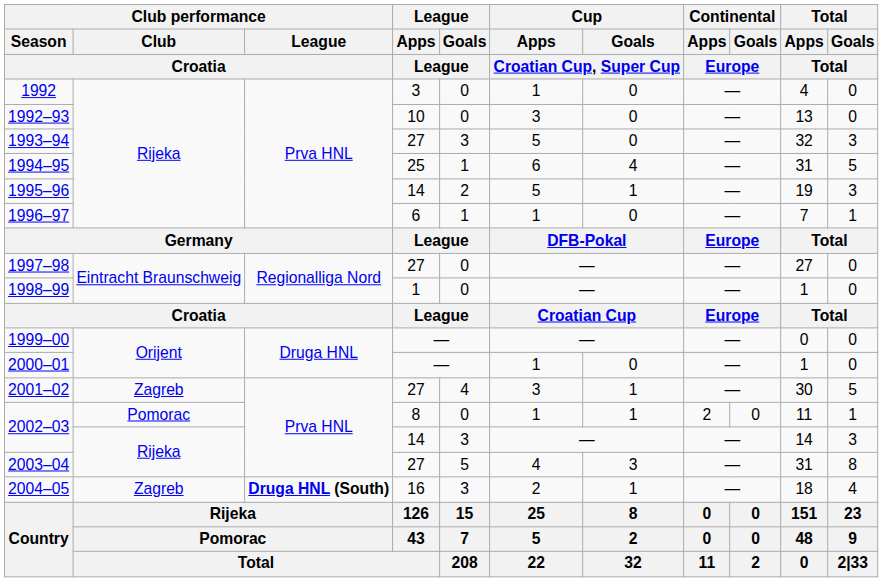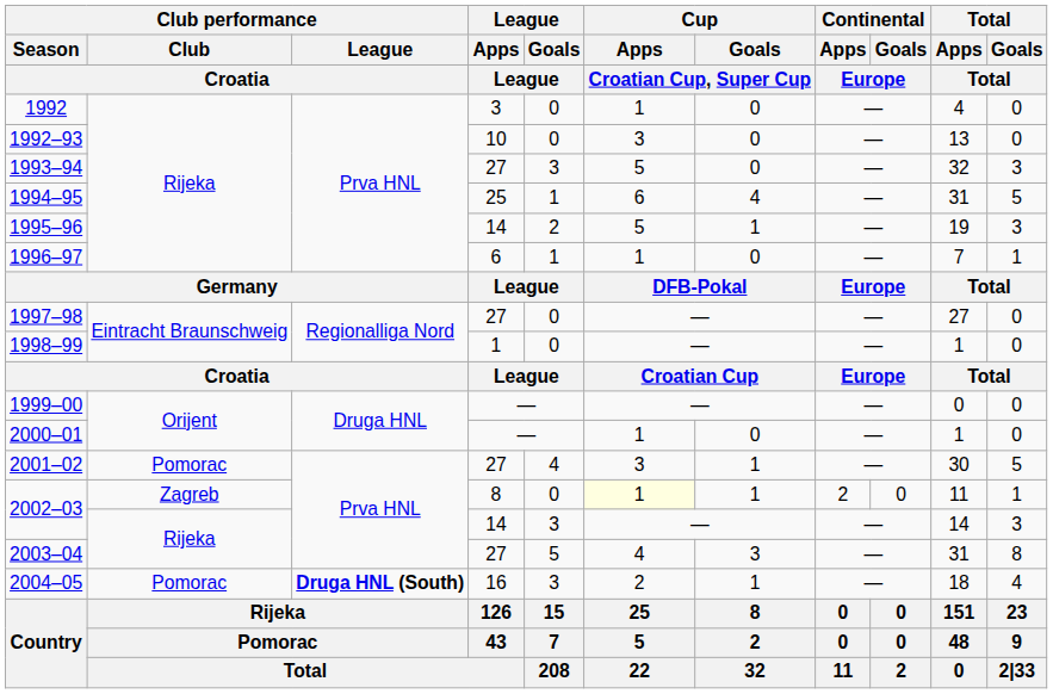2001–02 | Club performance / Club / Croatia: Zagreb -> Pomorac
2002–03 / 8 | Club performance / Club / Croatia: Pomorac -> Zagreb
2002–03 / 8 | Cup / Apps / Croatian Cup, Super Cup: no background -> lightyellow background
2004–05 | Club performance / Club / Croatia: Zagreb -> Pomorac
